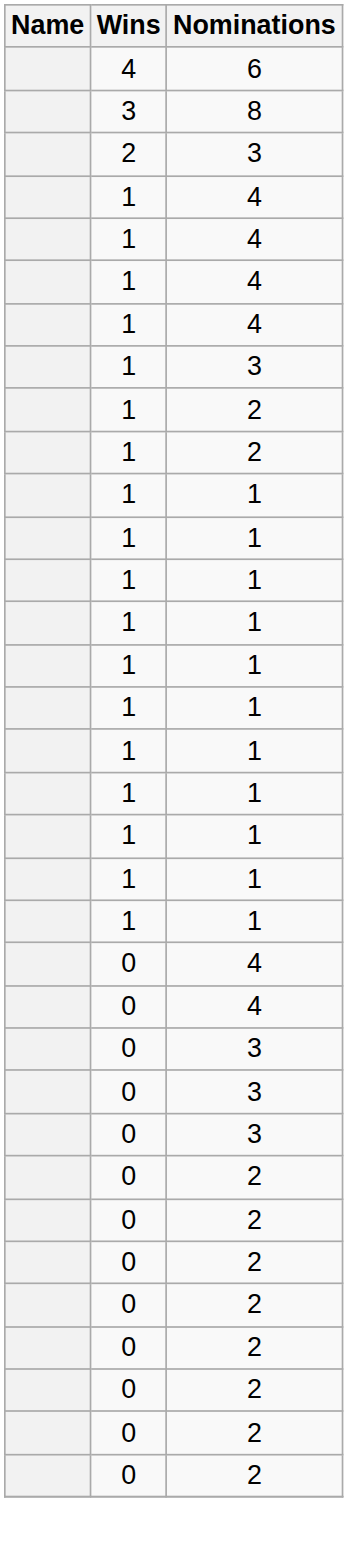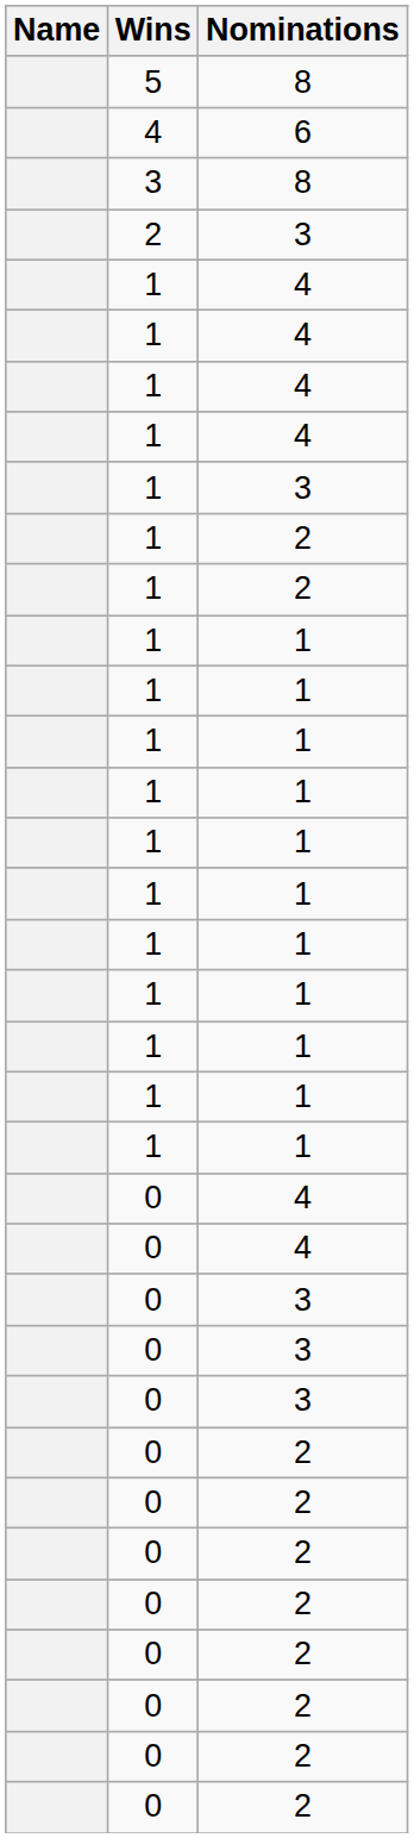+ row: 5 | 8
